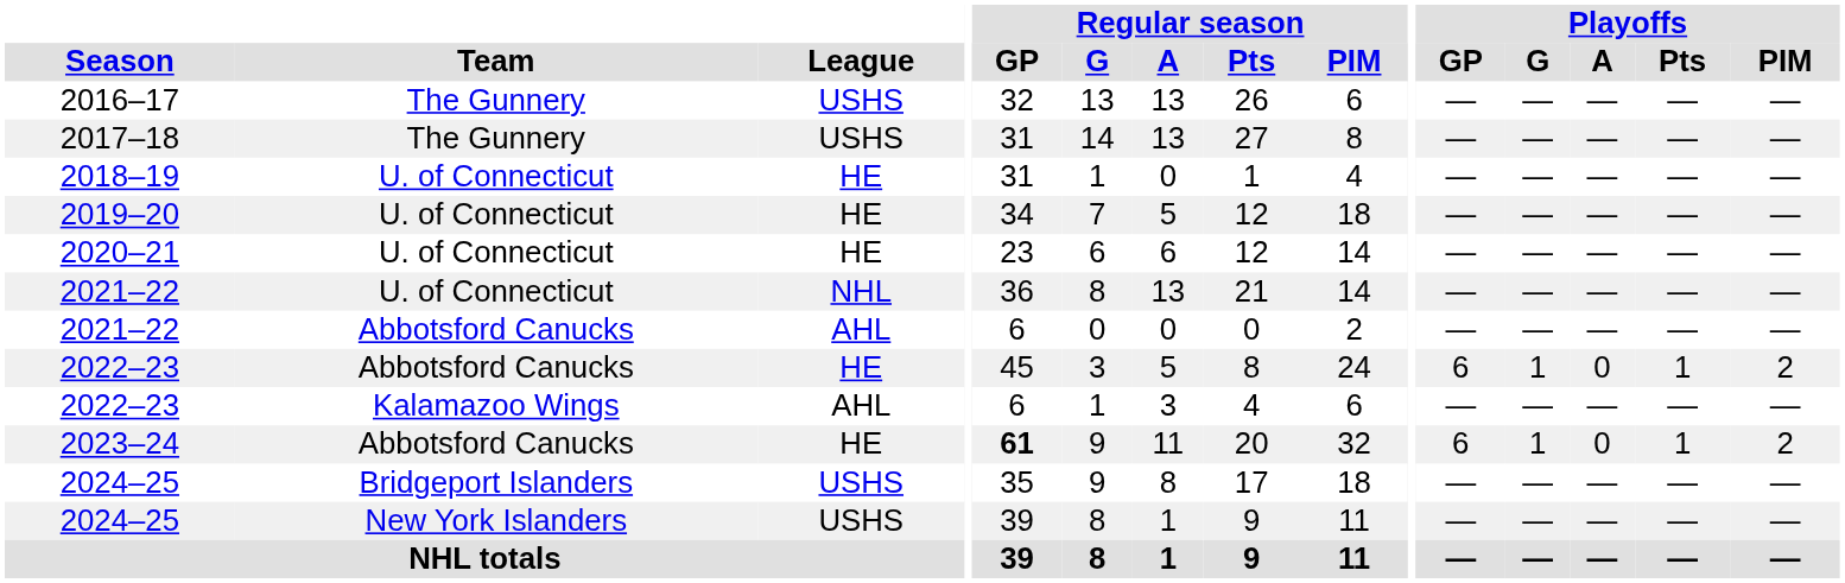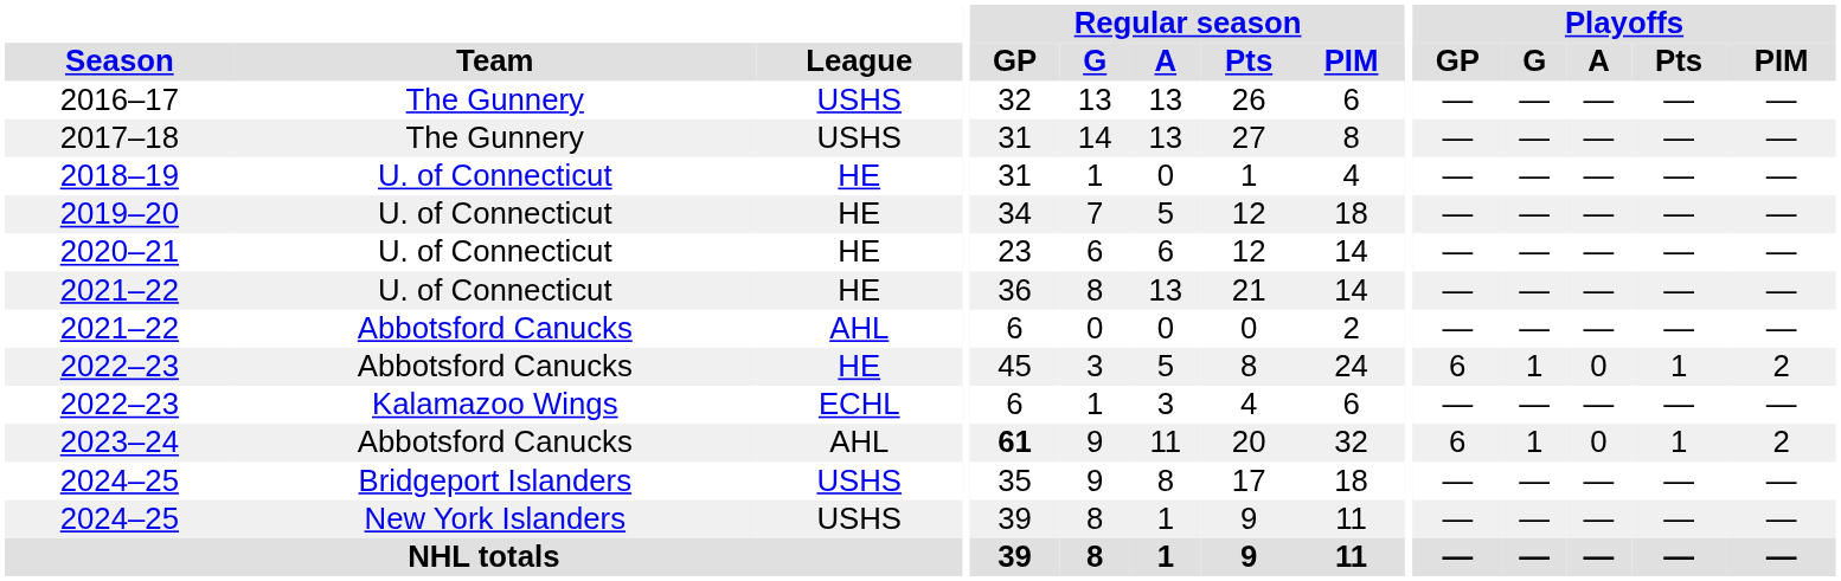2021–22 / U. of Connecticut | League: NHL -> HE
2022–23 / Kalamazoo Wings | League: AHL -> ECHL
2023–24 | League: HE -> AHL
